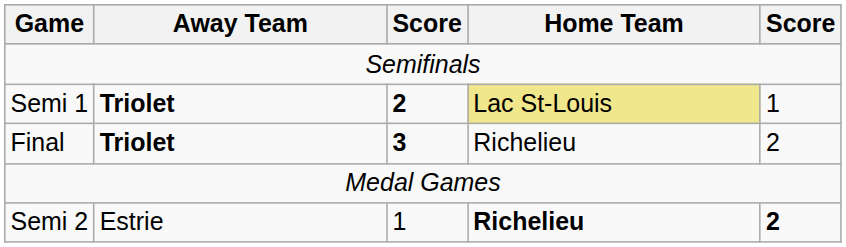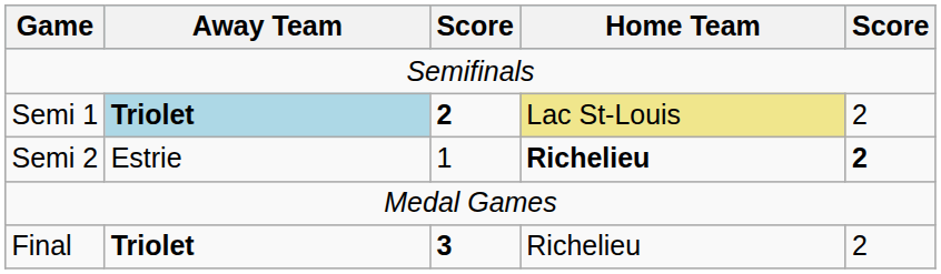Semi 1 | Away Team: no background -> lightblue background
Semi 1 | column 5: 1 -> 2
rows swapped: Semi 2 <-> Final
